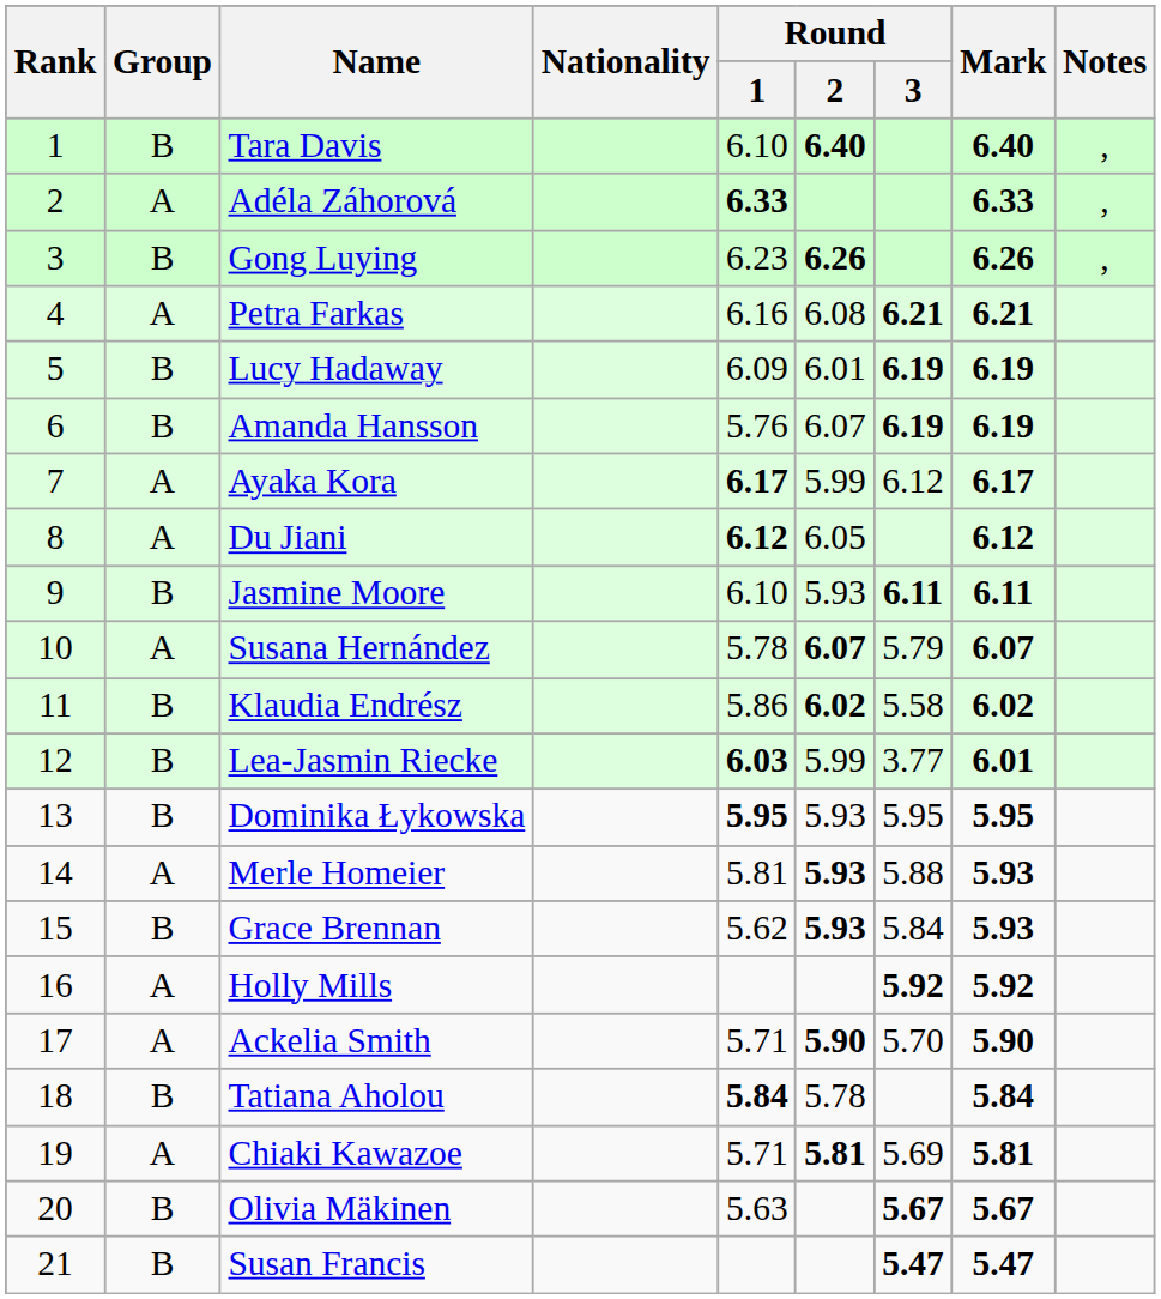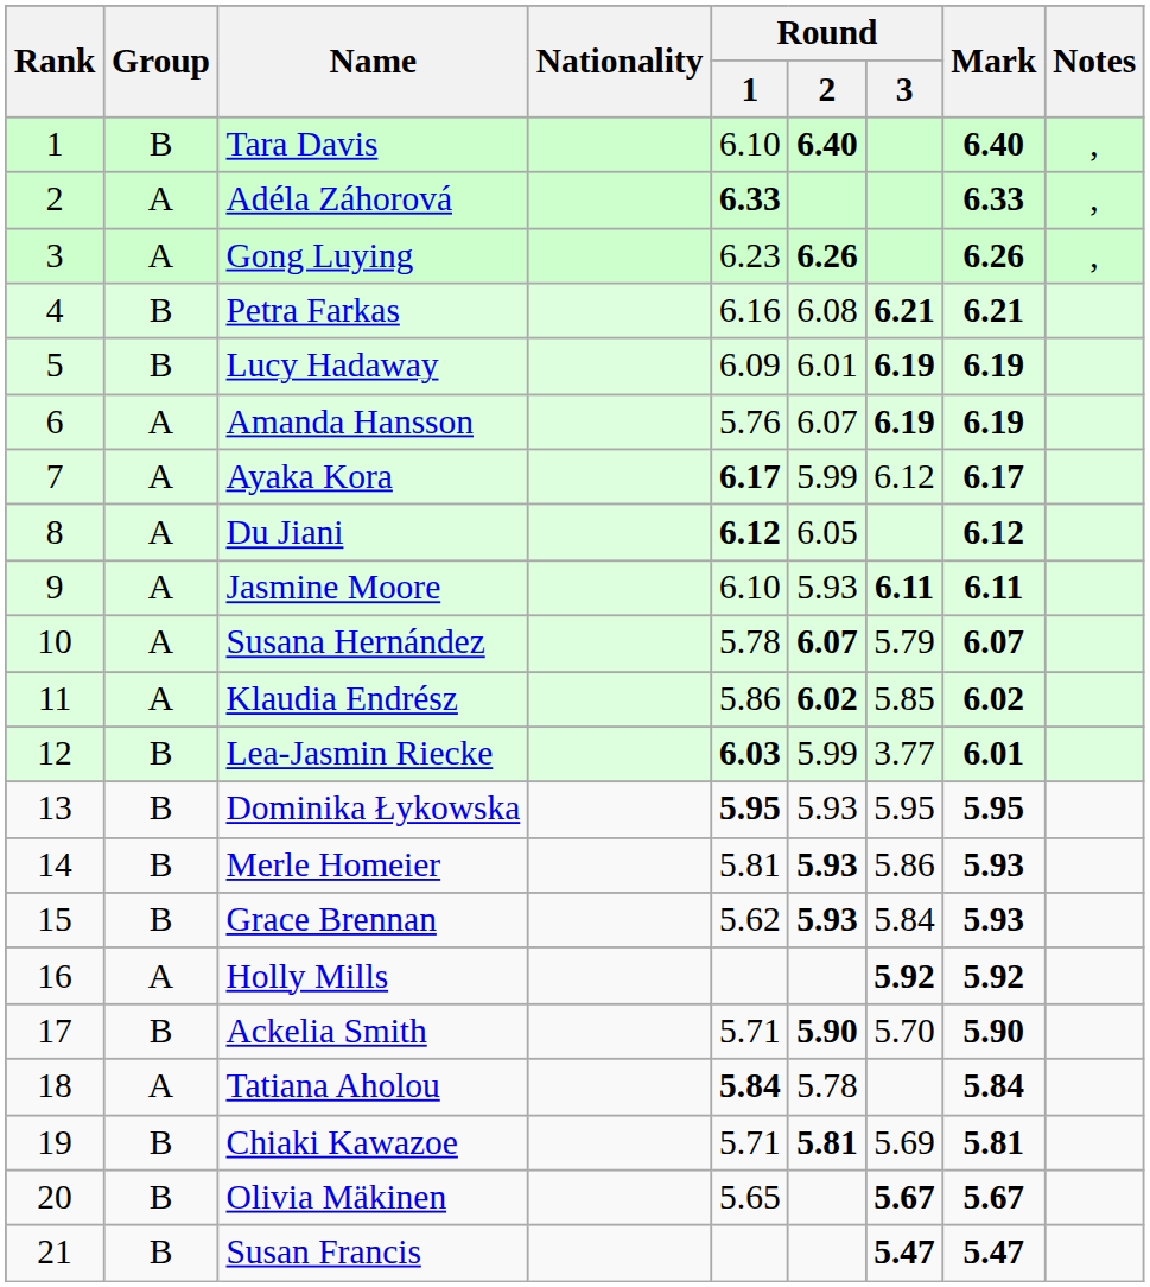Gong Luying | Group: B -> A
Petra Farkas | Group: A -> B
Amanda Hansson | Group: B -> A
Jasmine Moore | Group: B -> A
Klaudia Endrész | Group: B -> A
Klaudia Endrész | Round / 3: 5.58 -> 5.85
Merle Homeier | Group: A -> B
Merle Homeier | Round / 3: 5.88 -> 5.86
Ackelia Smith | Group: A -> B
Tatiana Aholou | Group: B -> A
Chiaki Kawazoe | Group: A -> B
Olivia Mäkinen | Round / 1: 5.63 -> 5.65
